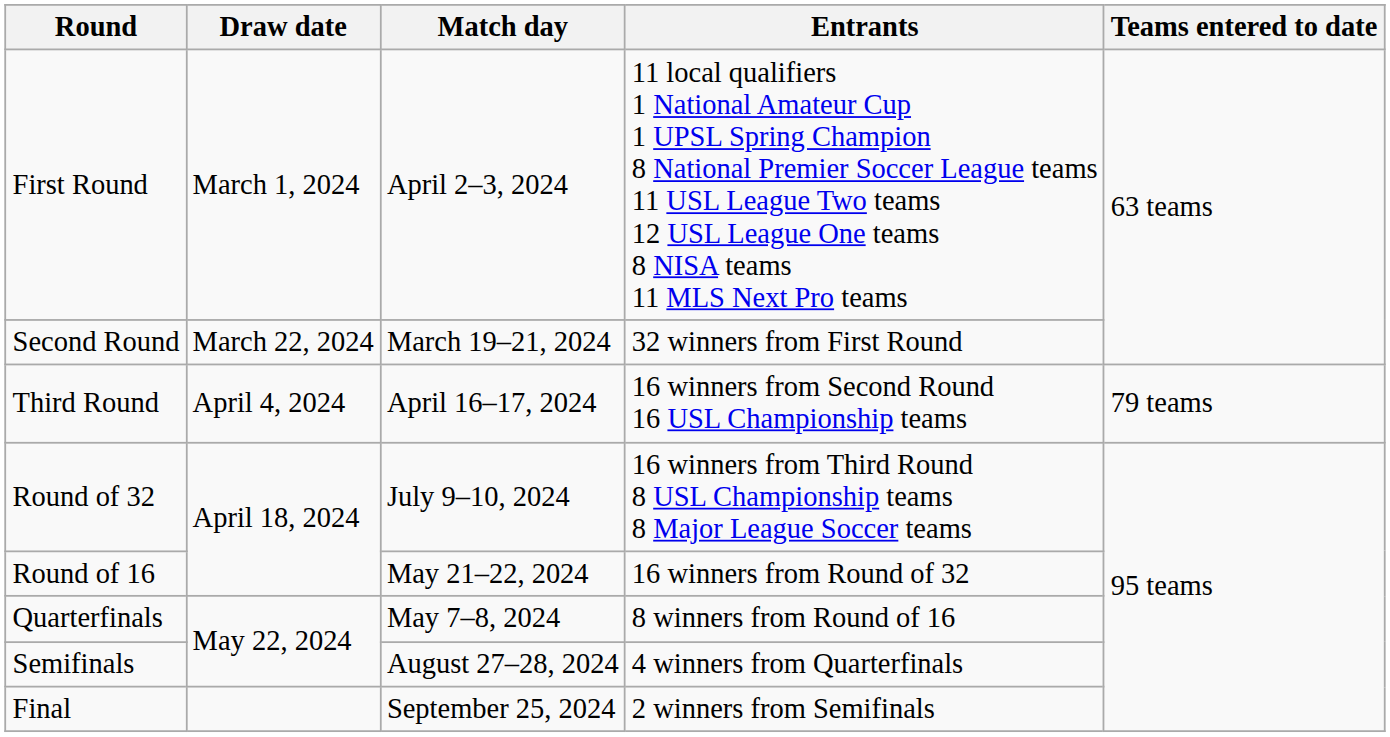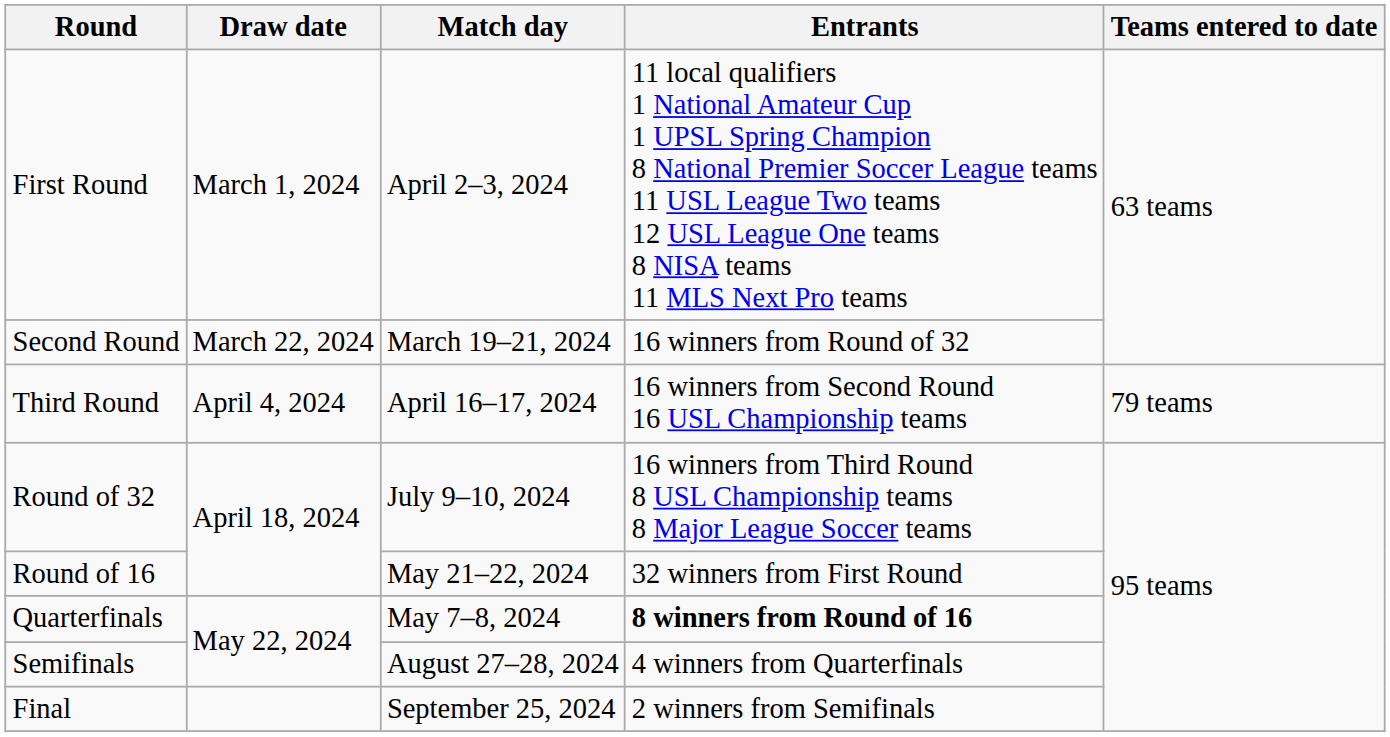Second Round | Entrants: 32 winners from First Round -> 16 winners from Round of 32
Round of 16 | Entrants: 16 winners from Round of 32 -> 32 winners from First Round
Quarterfinals | Entrants: normal -> bold
